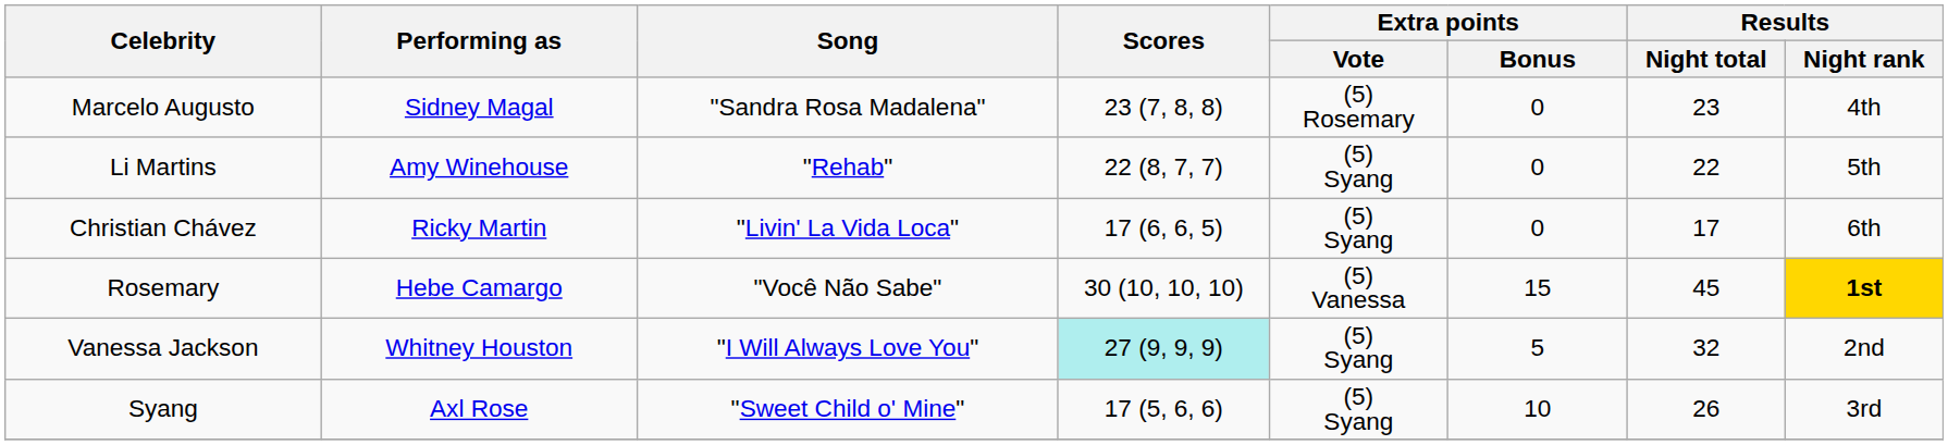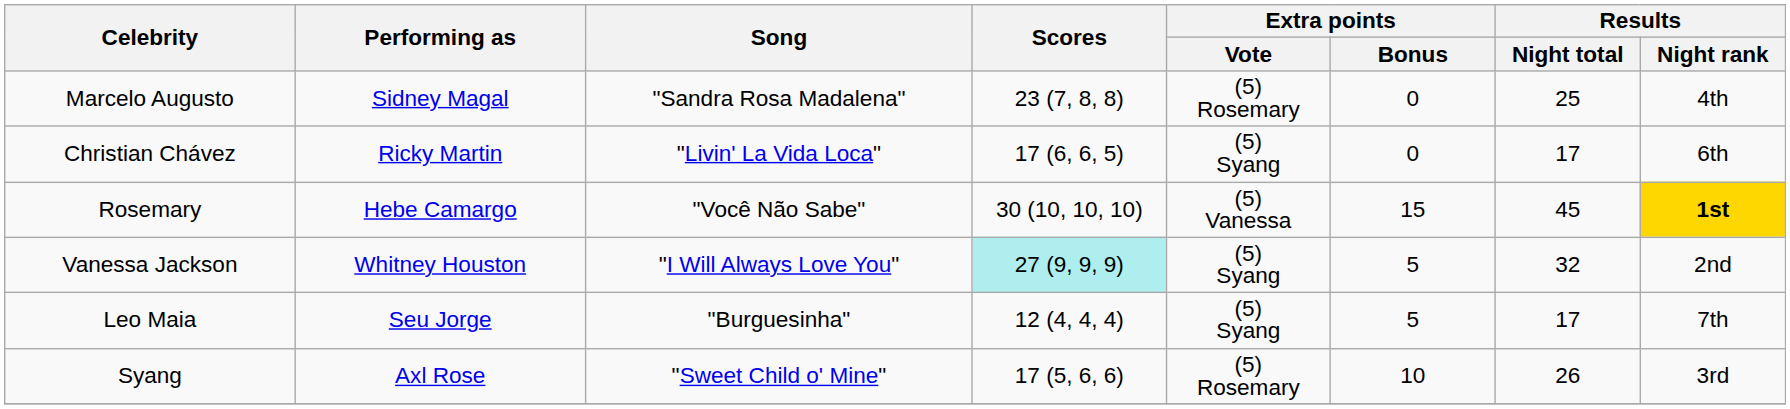Marcelo Augusto | Results / Night total: 23 -> 25
- row: Li Martins | Amy Winehouse | "Rehab" | 22 (8, 7, 7) | (5) Syang | 0 | 22 | 5th
+ row: Leo Maia | Seu Jorge | "Burguesinha" | 12 (4, 4, 4) | (5) Syang | 5 | 17 | 7th
Syang | Extra points / Vote: (5) Syang -> (5) Rosemary
